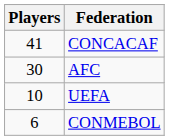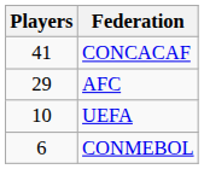AFC | Players: 30 -> 29
